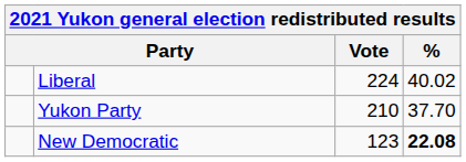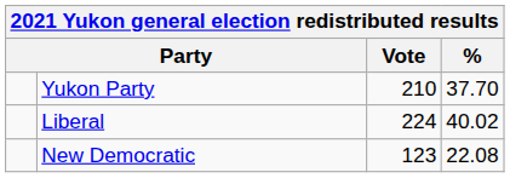rows swapped: Liberal <-> Yukon Party
New Democratic | %: bold -> normal
